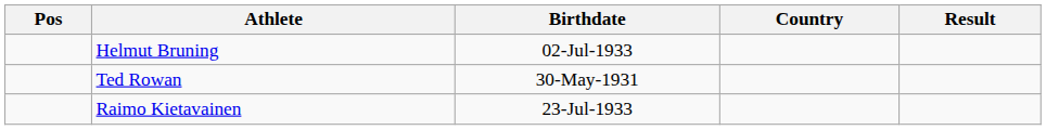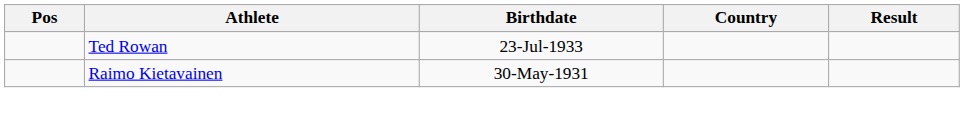- row: Helmut Bruning | 02-Jul-1933
Ted Rowan | Birthdate: 30-May-1931 -> 23-Jul-1933
Raimo Kietavainen | Birthdate: 23-Jul-1933 -> 30-May-1931
